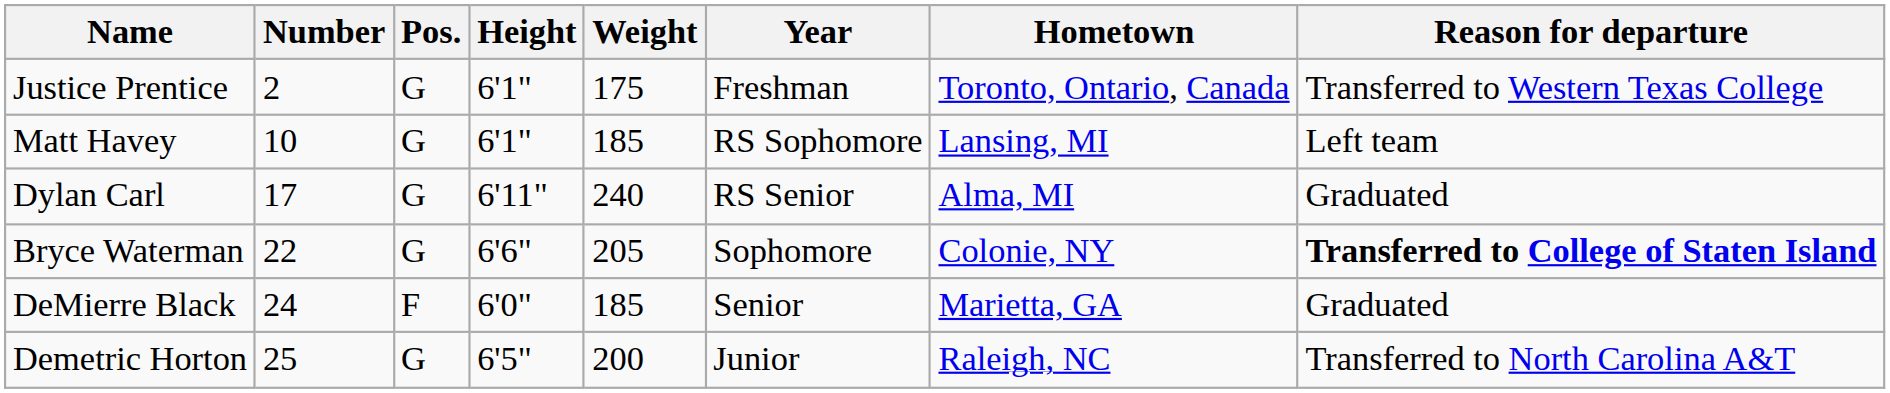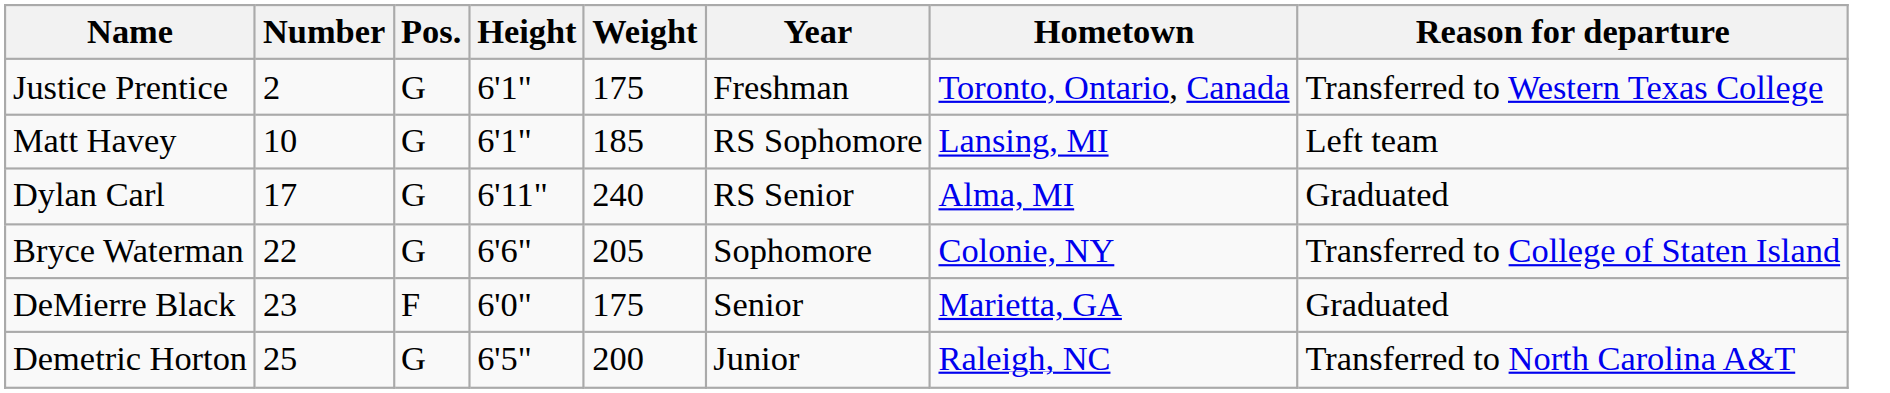Bryce Waterman | Reason for departure: bold -> normal
DeMierre Black | Number: 24 -> 23
DeMierre Black | Weight: 185 -> 175
